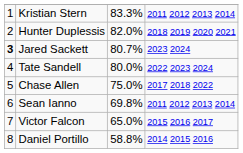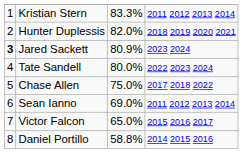Jared Sackett | column 3: 80.7% -> 80.9%
Sean Ianno | column 3: 69.8% -> 69.0%
